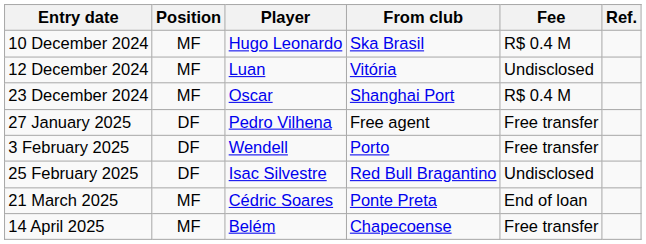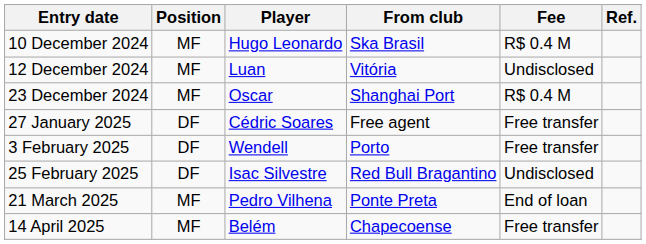27 January 2025 | Player: Pedro Vilhena -> Cédric Soares
21 March 2025 | Player: Cédric Soares -> Pedro Vilhena
